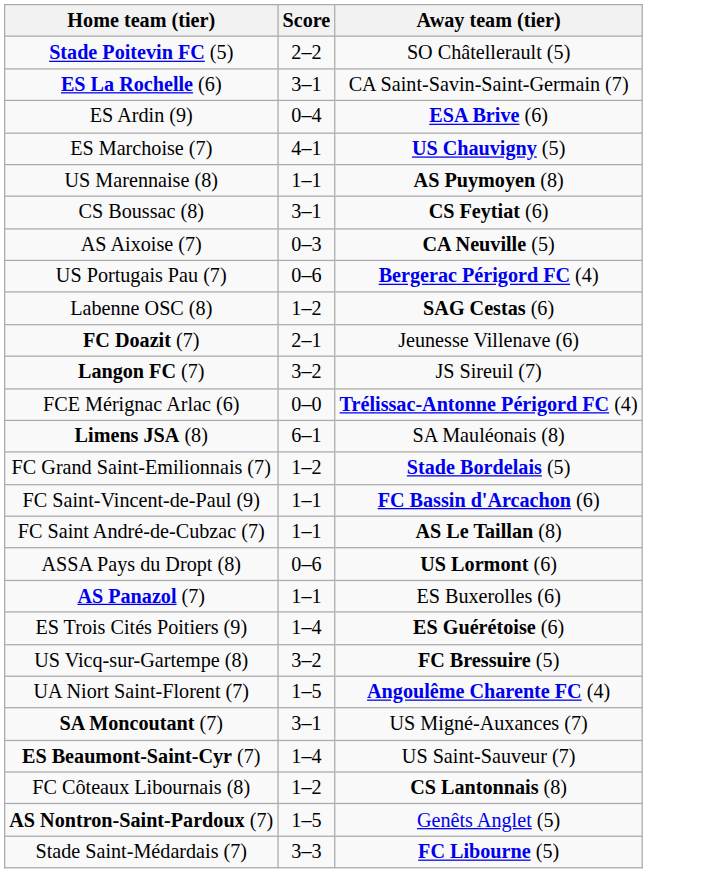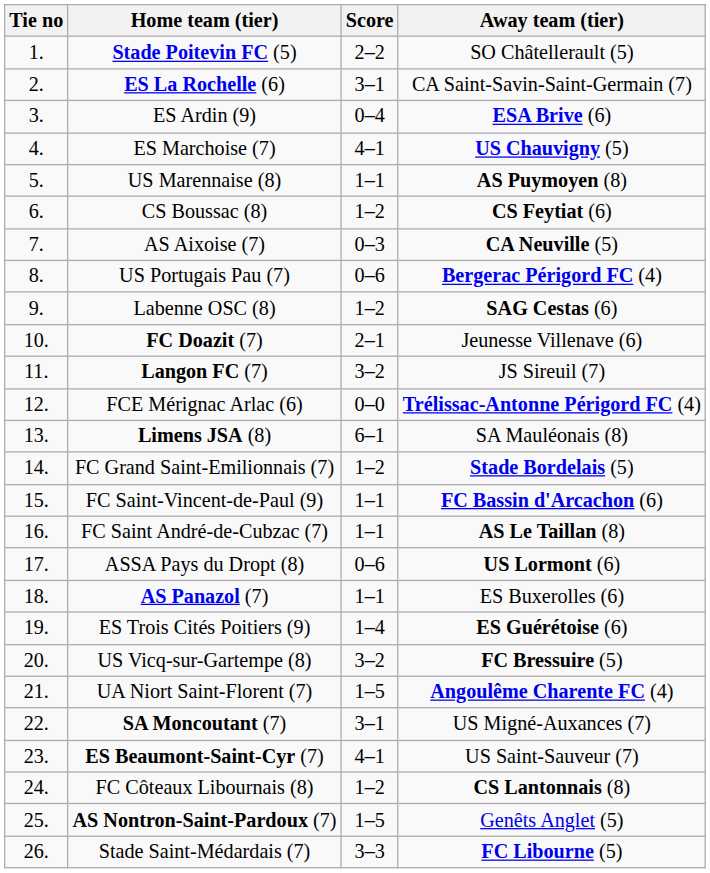+ column: Tie no | 1. | 2. | 3. | 4. | 5. | 6. | 7. | 8. | 9. | 10. | 11. | 12. | 13. | 14. | 15. | 16. | 17. | 18. | 19. | 20. | 21. | 22. | 23. | 24. | 25. | 26.
CS Boussac (8) | Score: 3–1 -> 1–2
ES Beaumont-Saint-Cyr (7) | Score: 1–4 -> 4–1
